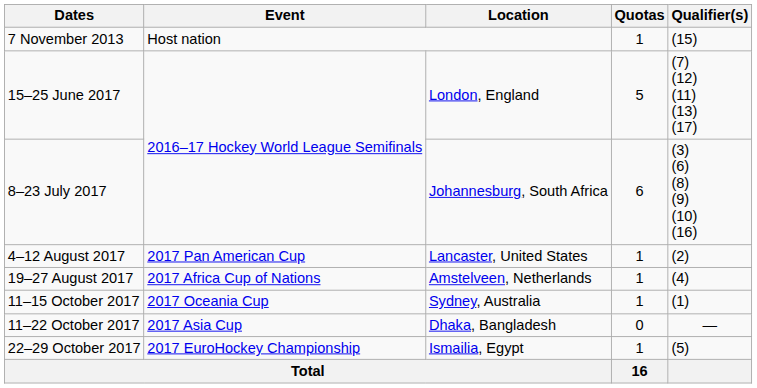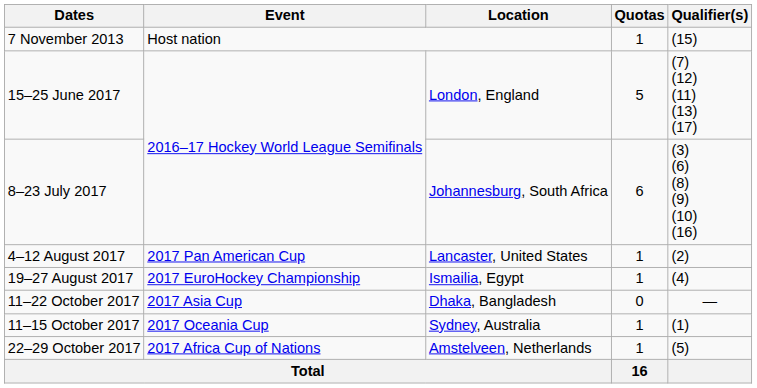19–27 August 2017 | Event: 2017 Africa Cup of Nations -> 2017 EuroHockey Championship
19–27 August 2017 | Location: Amstelveen, Netherlands -> Ismailia, Egypt
rows swapped: 11–15 October 2017 <-> 11–22 October 2017
22–29 October 2017 | Event: 2017 EuroHockey Championship -> 2017 Africa Cup of Nations
22–29 October 2017 | Location: Ismailia, Egypt -> Amstelveen, Netherlands
